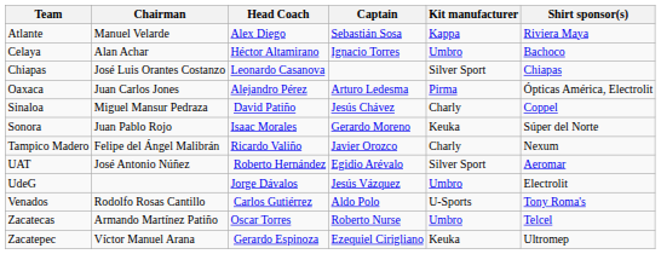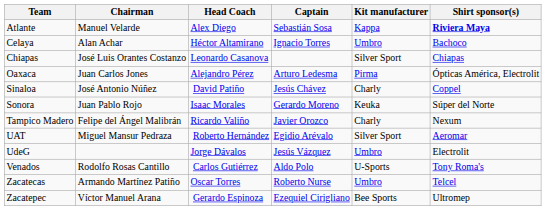Atlante | Shirt sponsor(s): normal -> bold
Sinaloa | Chairman: Miguel Mansur Pedraza -> José Antonio Núñez
UAT | Chairman: José Antonio Núñez -> Miguel Mansur Pedraza
Zacatepec | Kit manufacturer: Keuka -> Bee Sports
